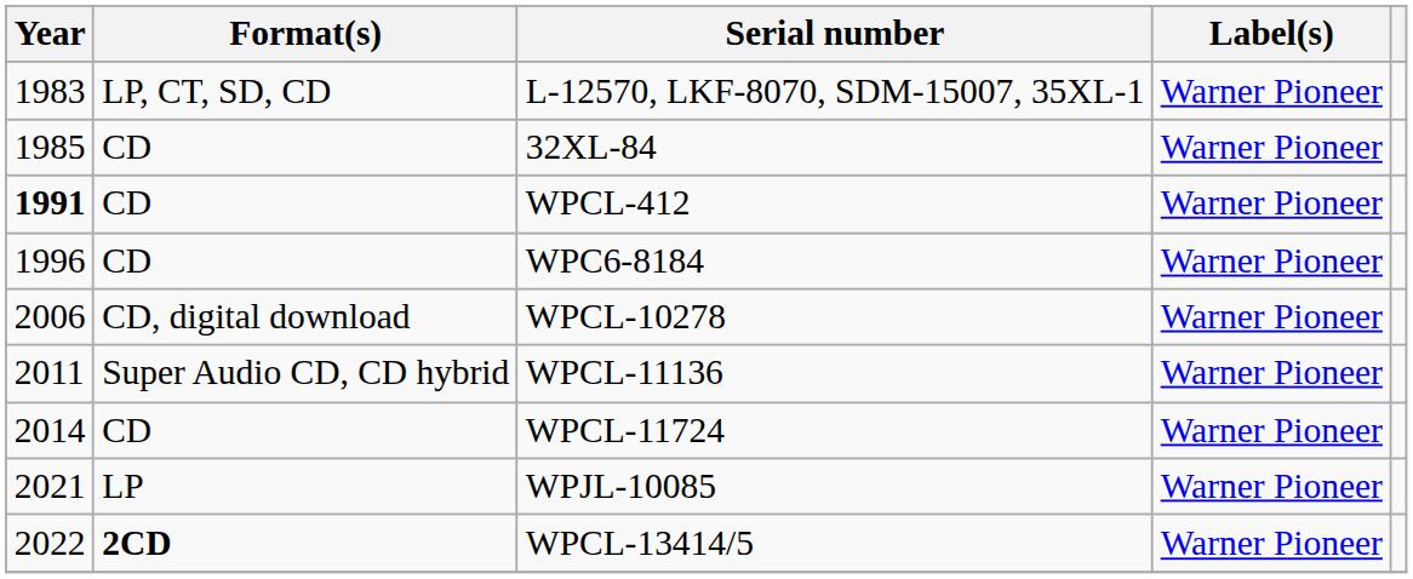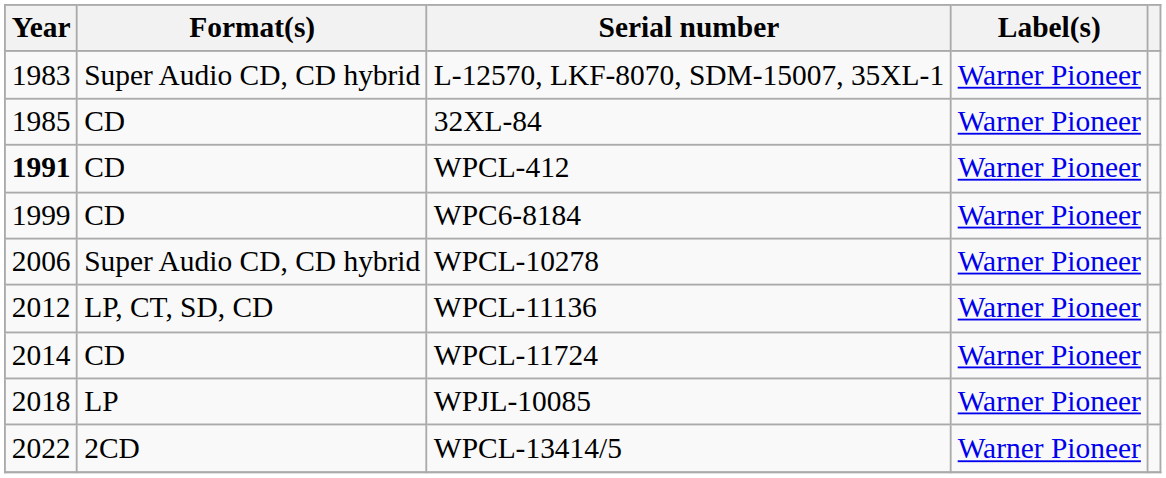L-12570, LKF-8070, SDM-15007, 35XL-1 | Format(s): LP, CT, SD, CD -> Super Audio CD, CD hybrid
WPC6-8184 | Year: 1996 -> 1999
WPCL-10278 | Format(s): CD, digital download -> Super Audio CD, CD hybrid
WPCL-11136 | Year: 2011 -> 2012
WPCL-11136 | Format(s): Super Audio CD, CD hybrid -> LP, CT, SD, CD
WPJL-10085 | Year: 2021 -> 2018
WPCL-13414/5 | Format(s): bold -> normal
